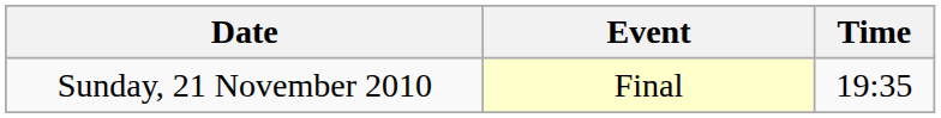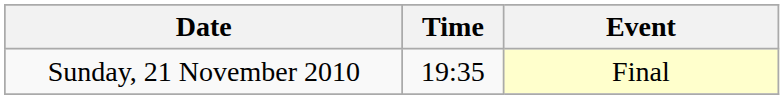columns swapped: Time <-> Event
